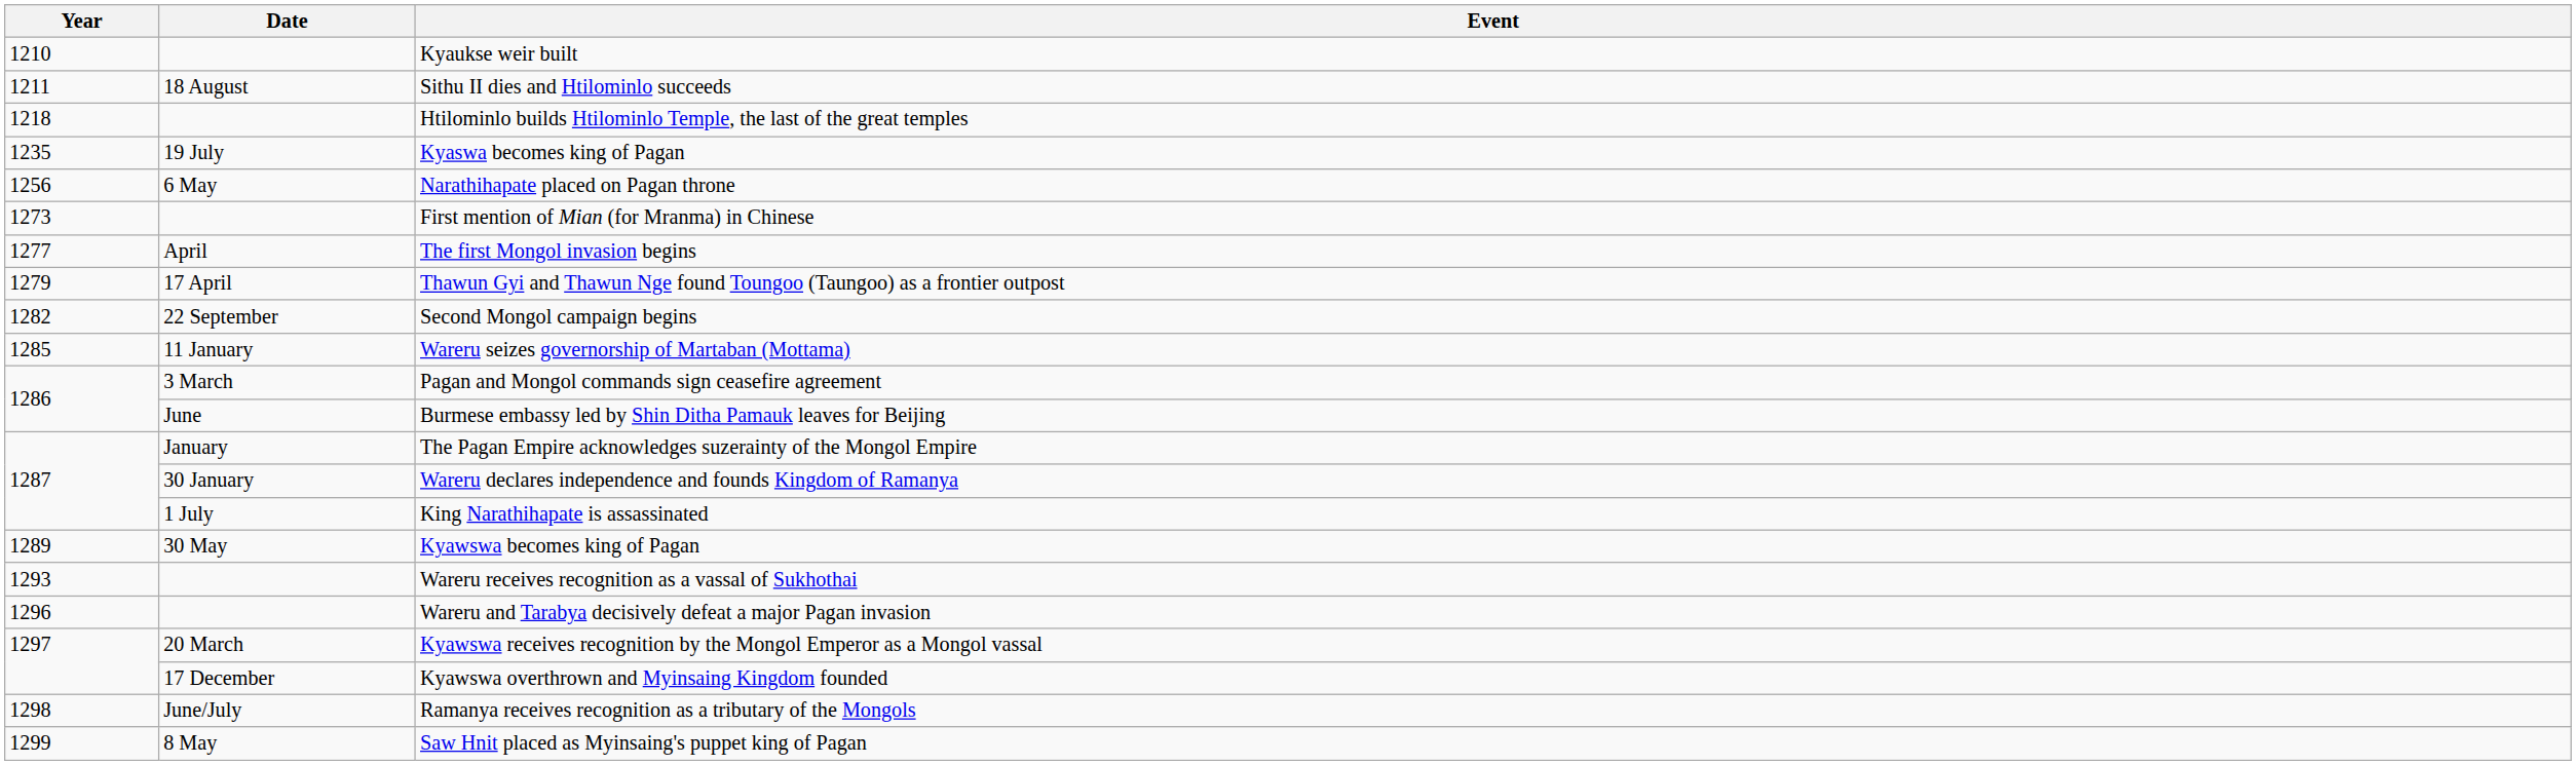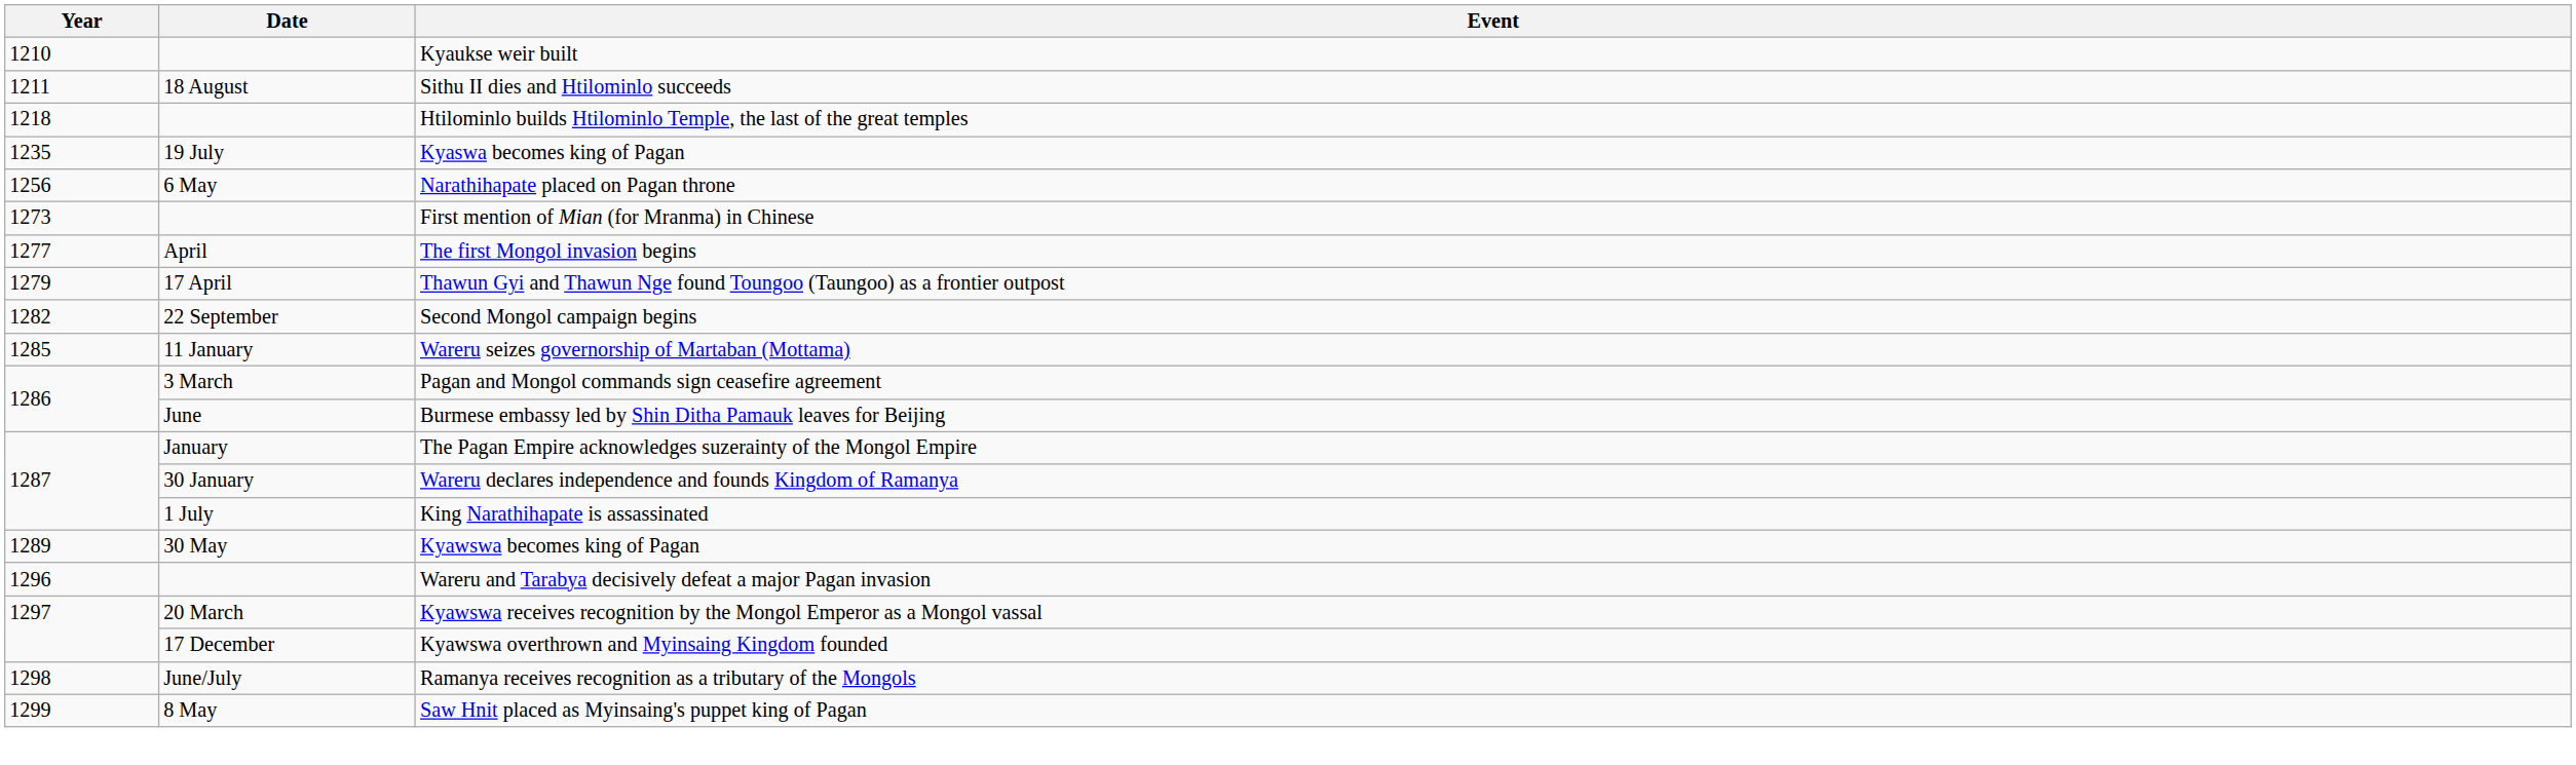- row: 1293 | Wareru receives recognition as a vassal of Sukhothai
